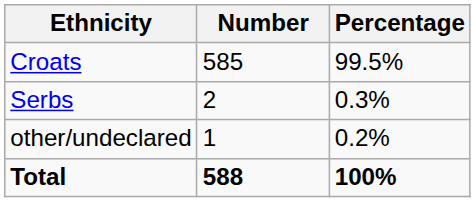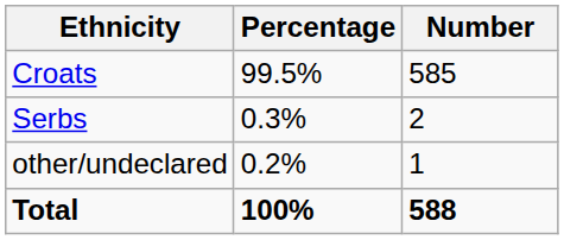columns swapped: Number <-> Percentage
